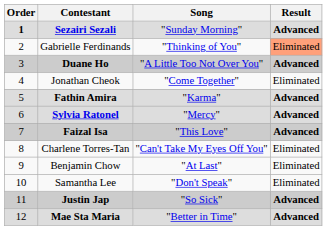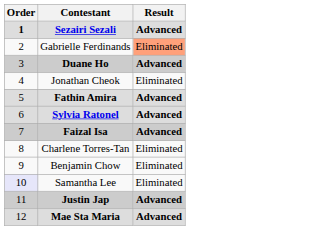- column: Song | "Sunday Morning" | "Thinking of You" | "A Little Too Not Over You" | "Come Together" | "Karma" | "Mercy" | "This Love" | "Can't Take My Eyes Off You" | "At Last" | "Don't Speak" | "So Sick" | "Better in Time"
Samantha Lee | Order: no background -> lavender background
